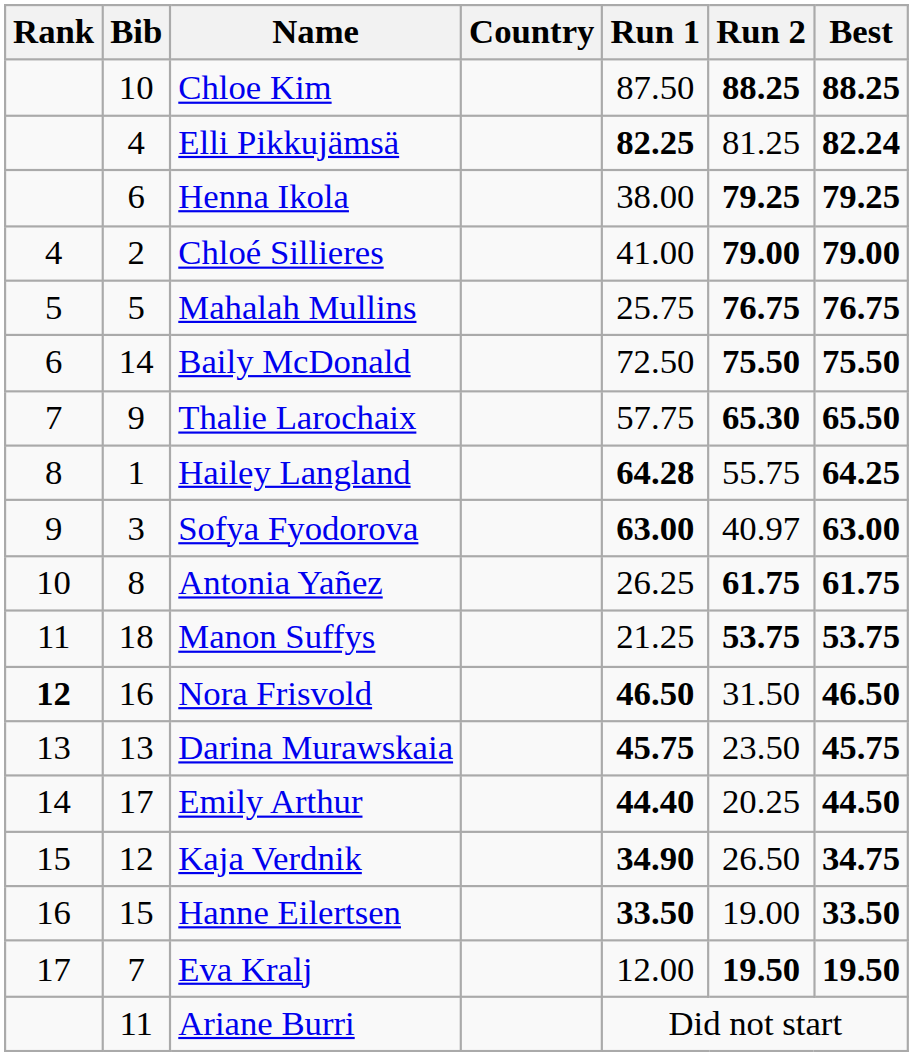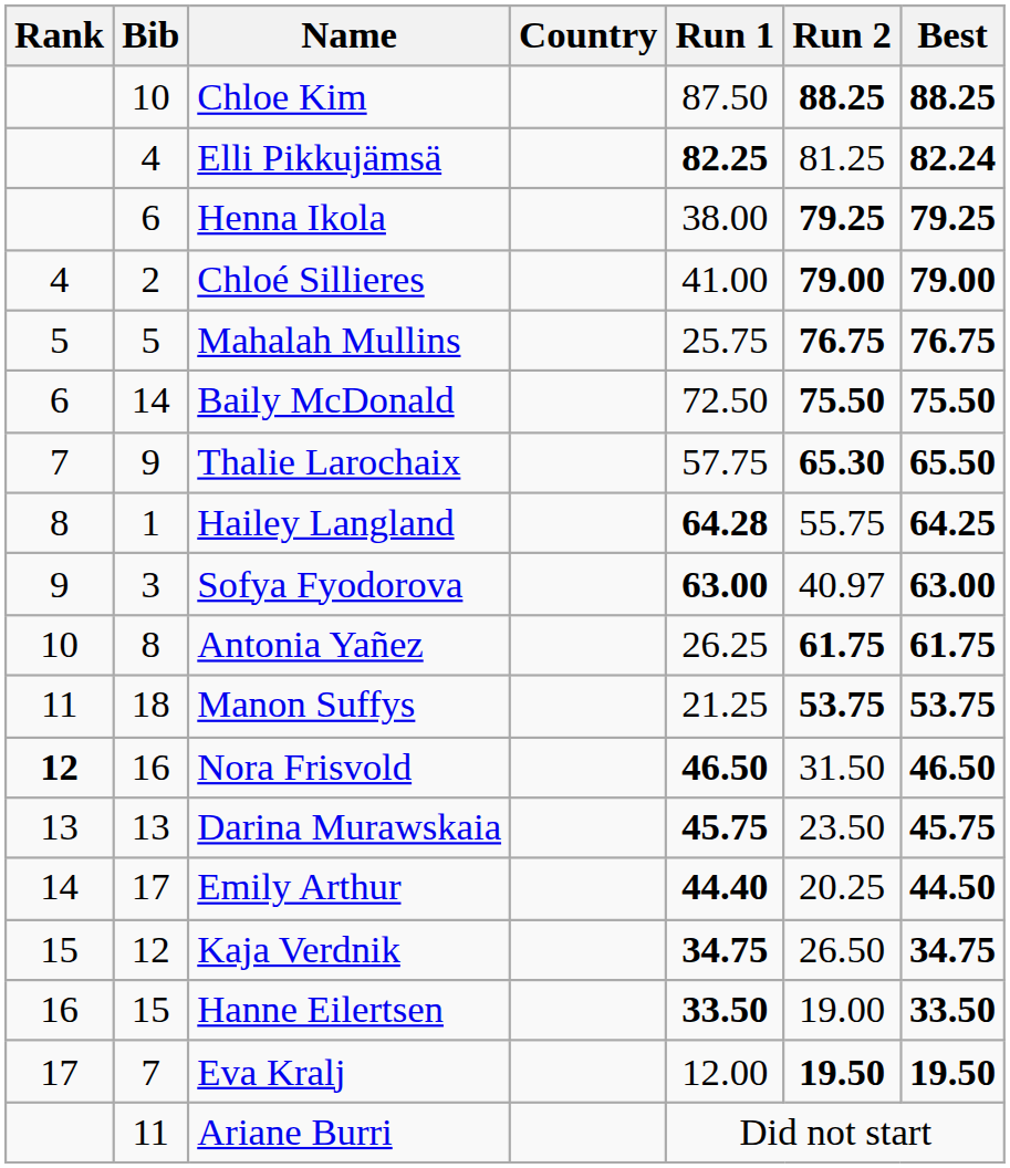Kaja Verdnik | Run 1: 34.90 -> 34.75
